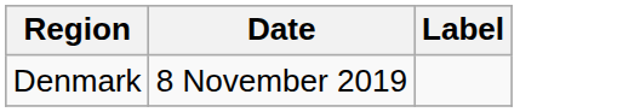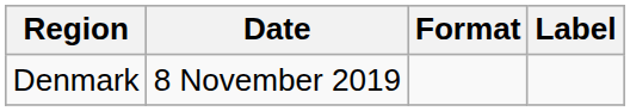+ column: Format
